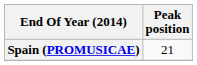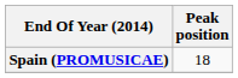Spain (PROMUSICAE) | Peak position: 21 -> 18
